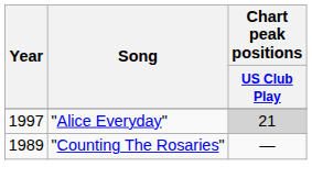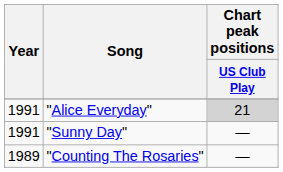"Alice Everyday" | Year: 1997 -> 1991
+ row: 1991 | "Sunny Day" | —
